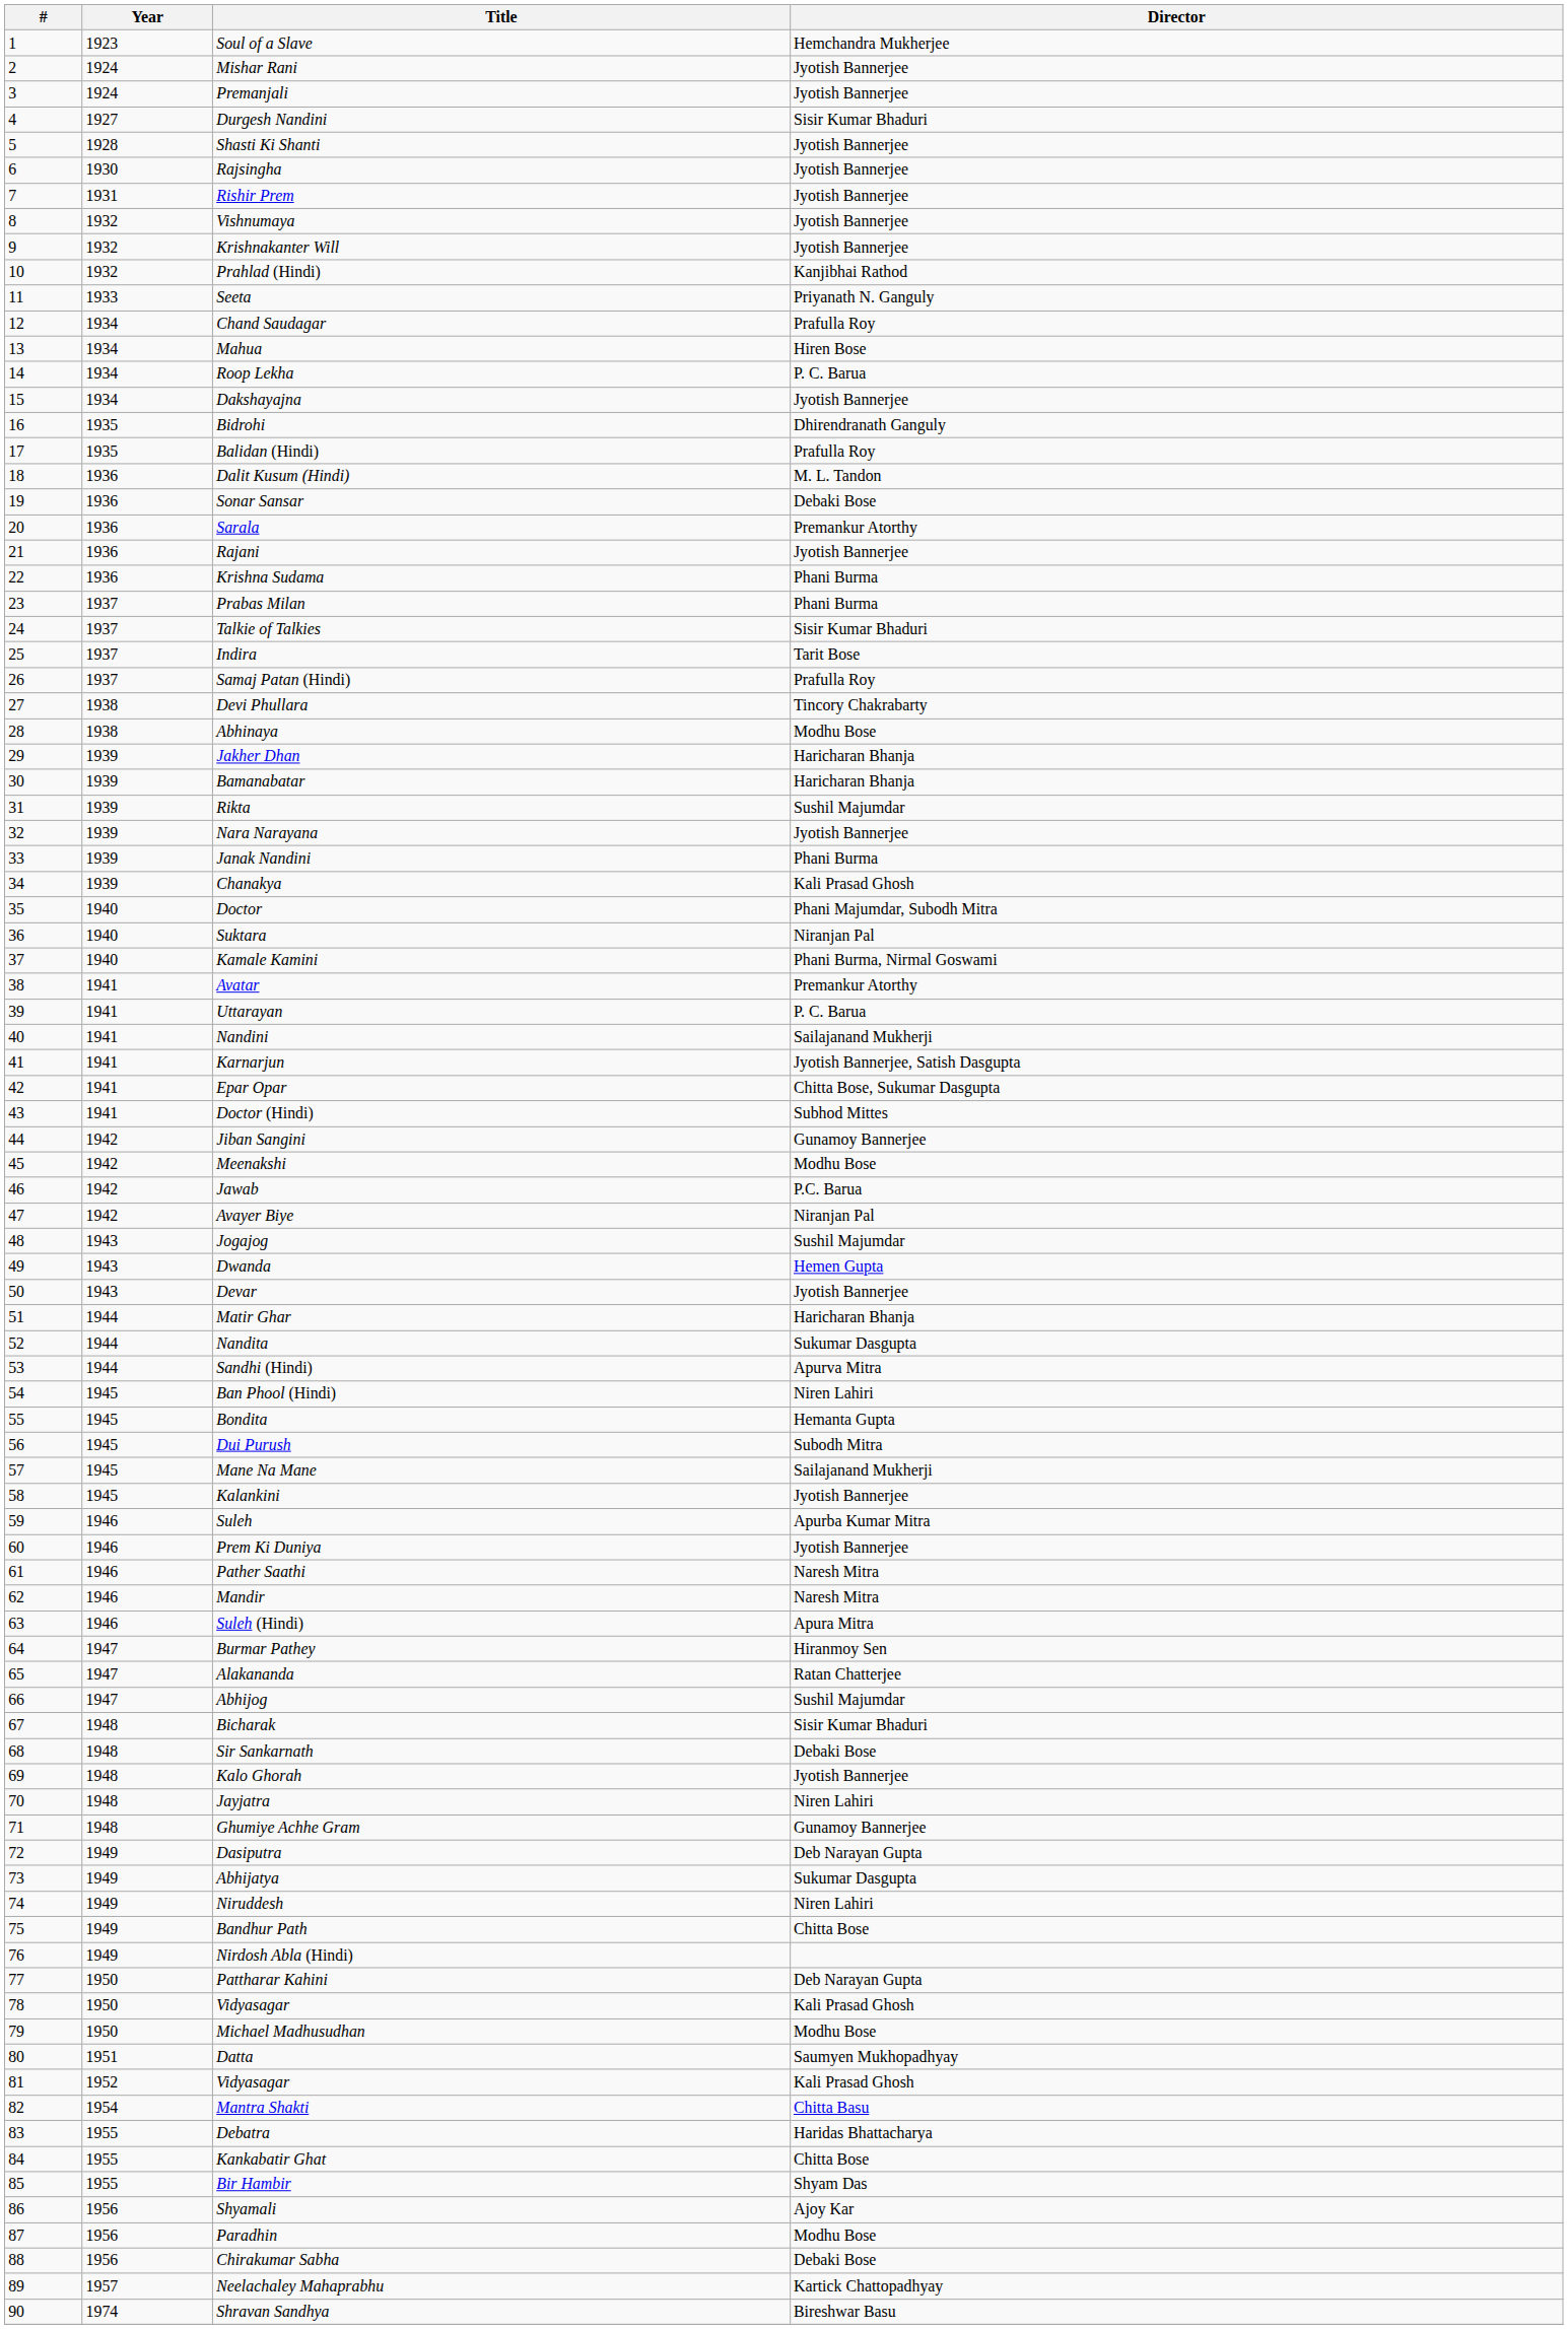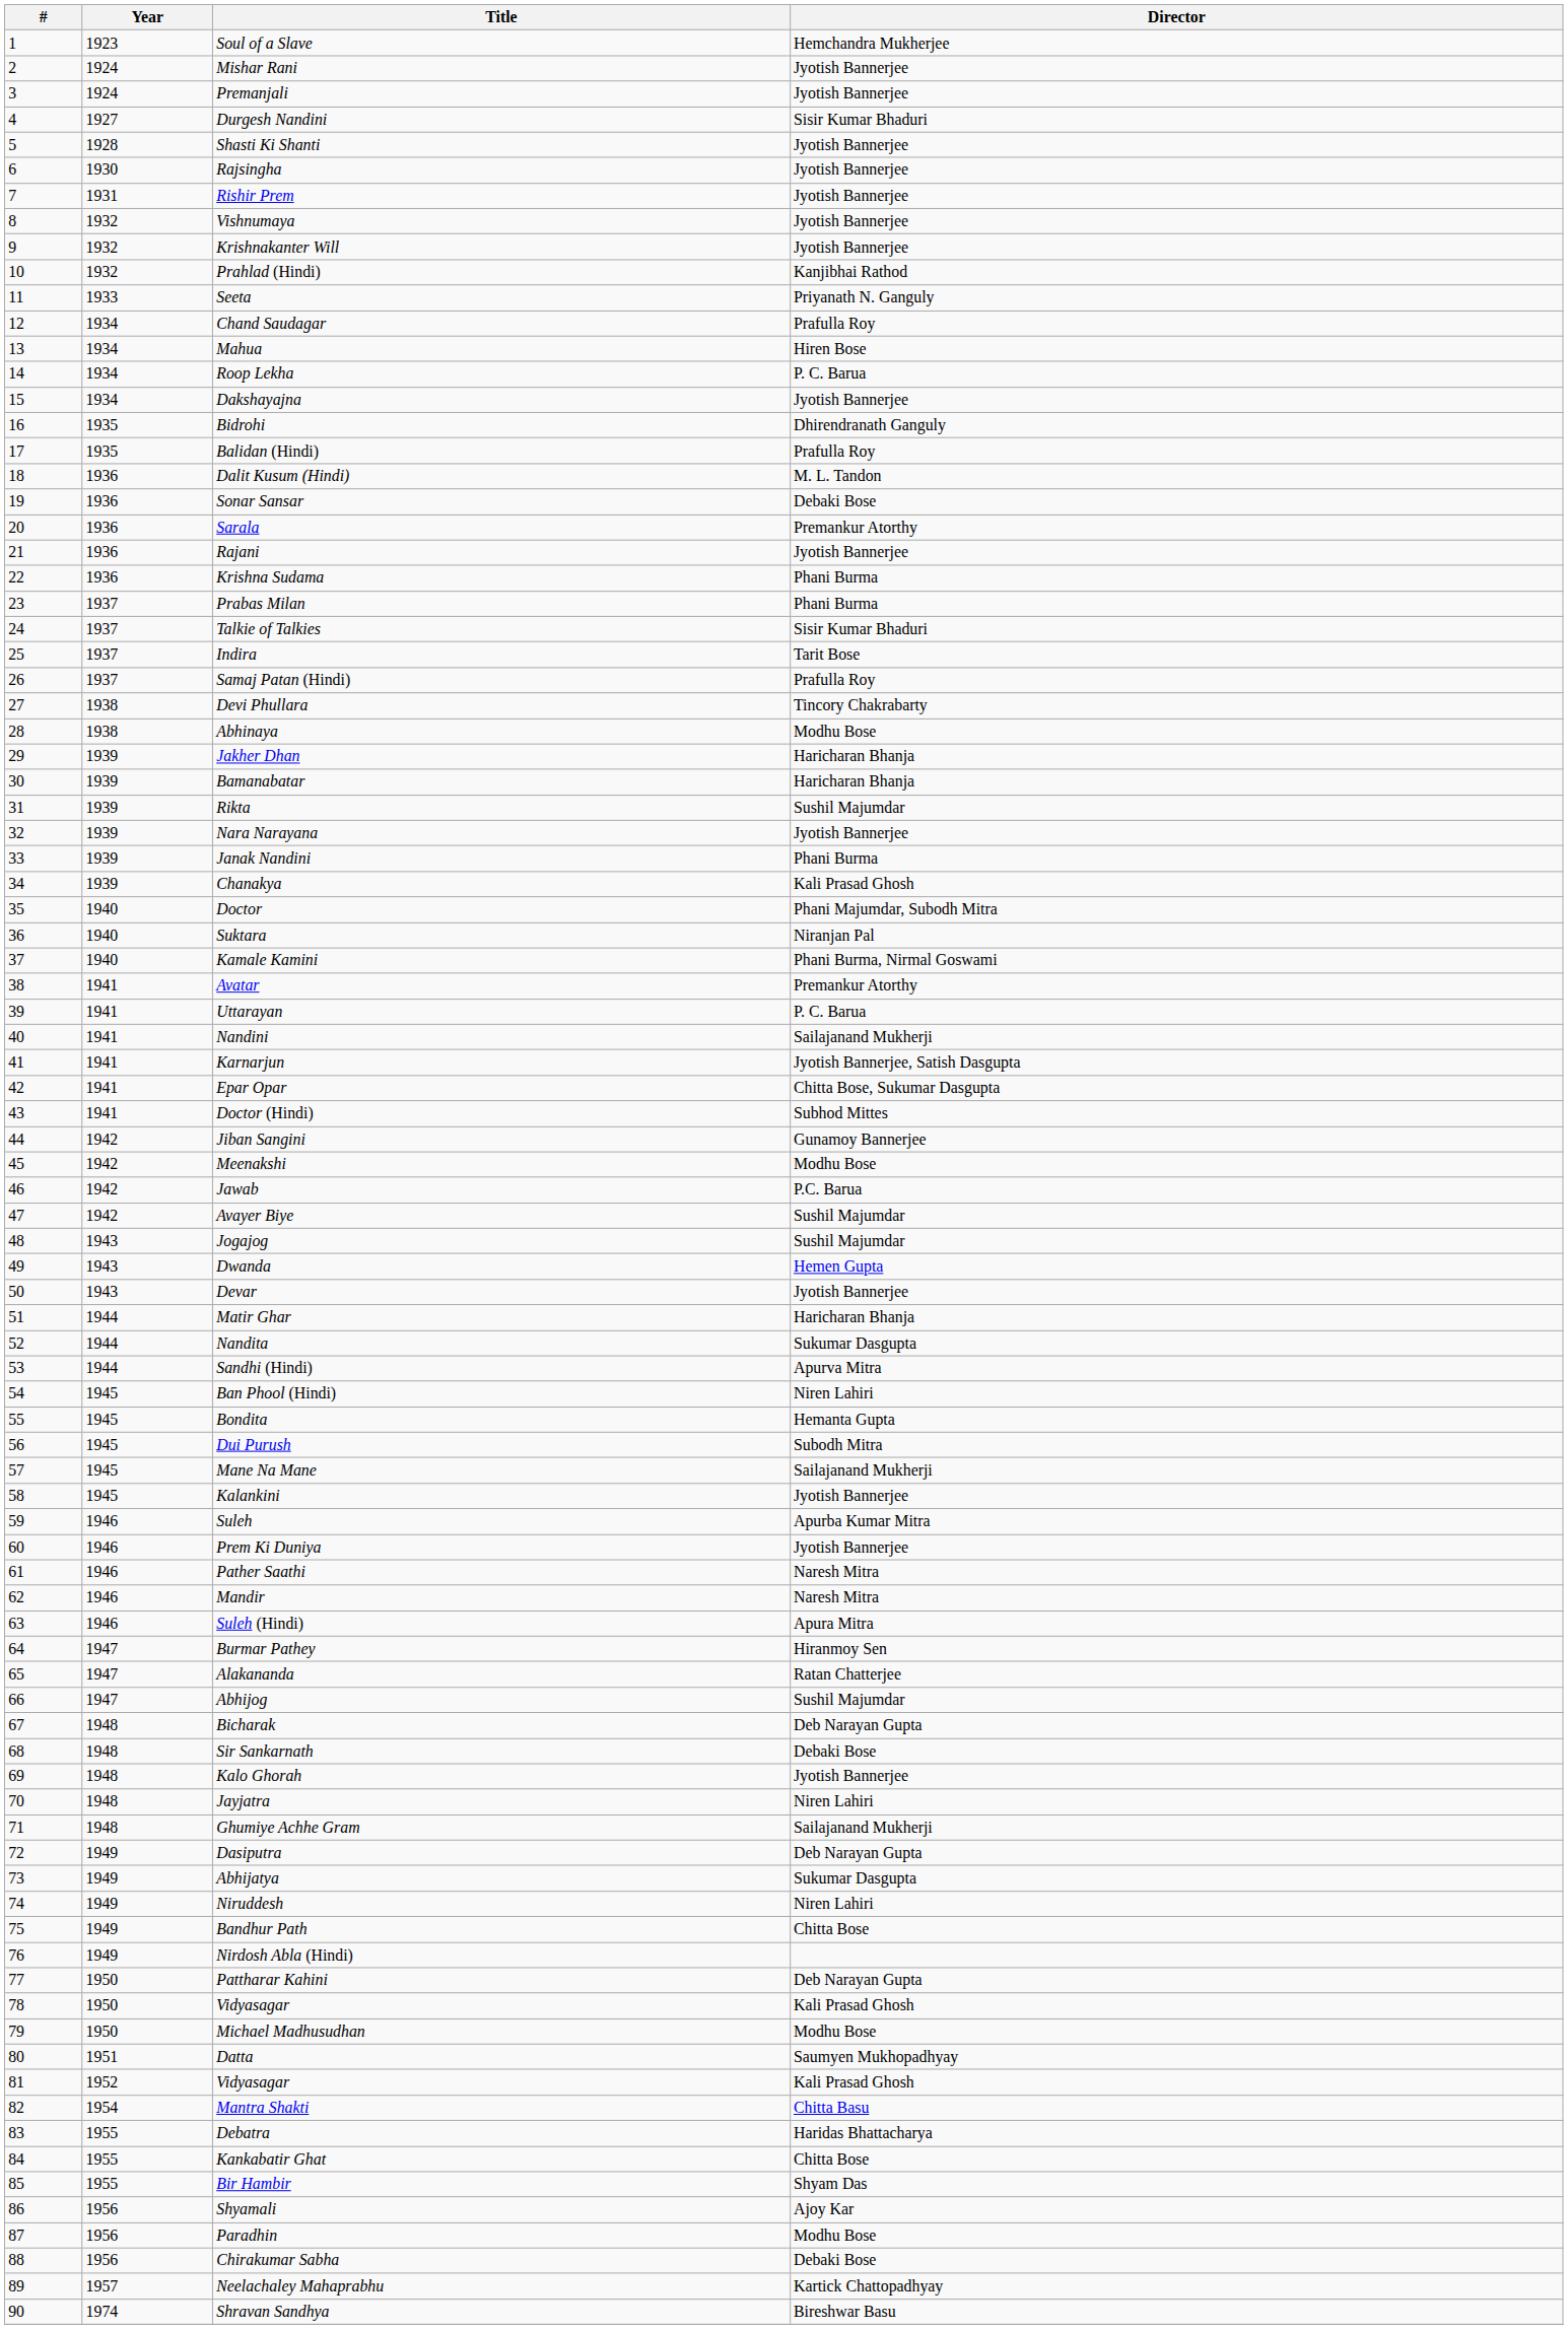Avayer Biye | Director: Niranjan Pal -> Sushil Majumdar
Bicharak | Director: Sisir Kumar Bhaduri -> Deb Narayan Gupta
Ghumiye Achhe Gram | Director: Gunamoy Bannerjee -> Sailajanand Mukherji
